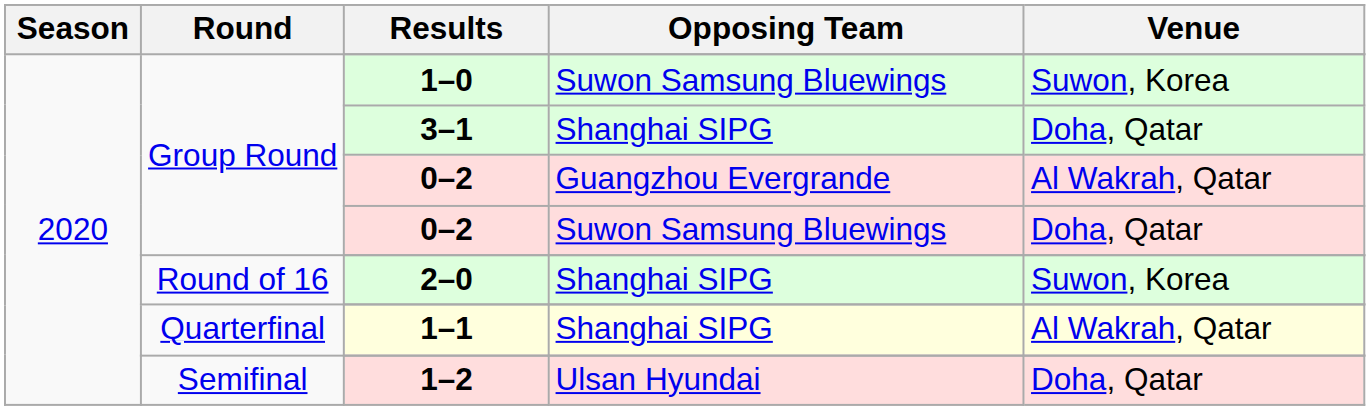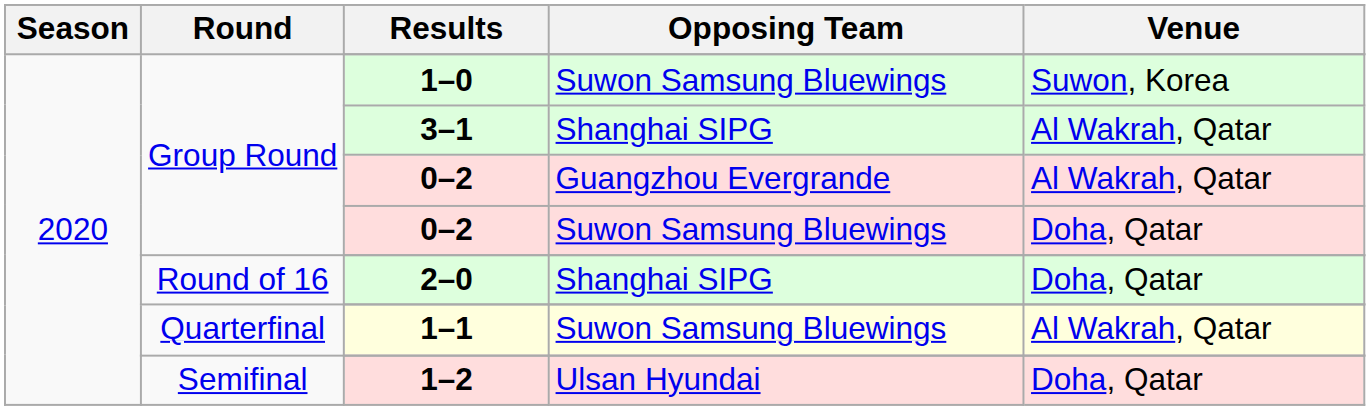3–1 | Venue: Doha, Qatar -> Al Wakrah, Qatar
2–0 | Venue: Suwon, Korea -> Doha, Qatar
1–1 | Opposing Team: Shanghai SIPG -> Suwon Samsung Bluewings
